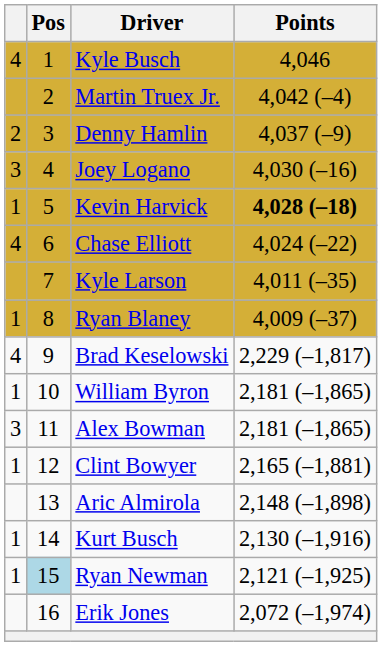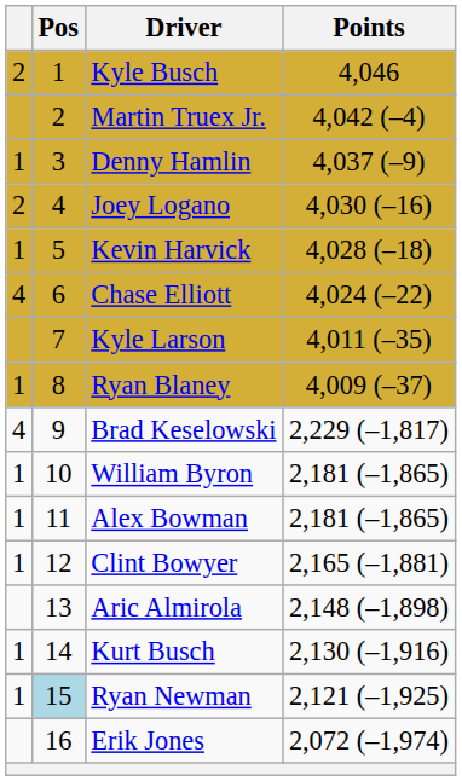Kyle Busch | column 1: 4 -> 2
Denny Hamlin | column 1: 2 -> 1
Joey Logano | column 1: 3 -> 2
Kevin Harvick | Points: bold -> normal
Alex Bowman | column 1: 3 -> 1
